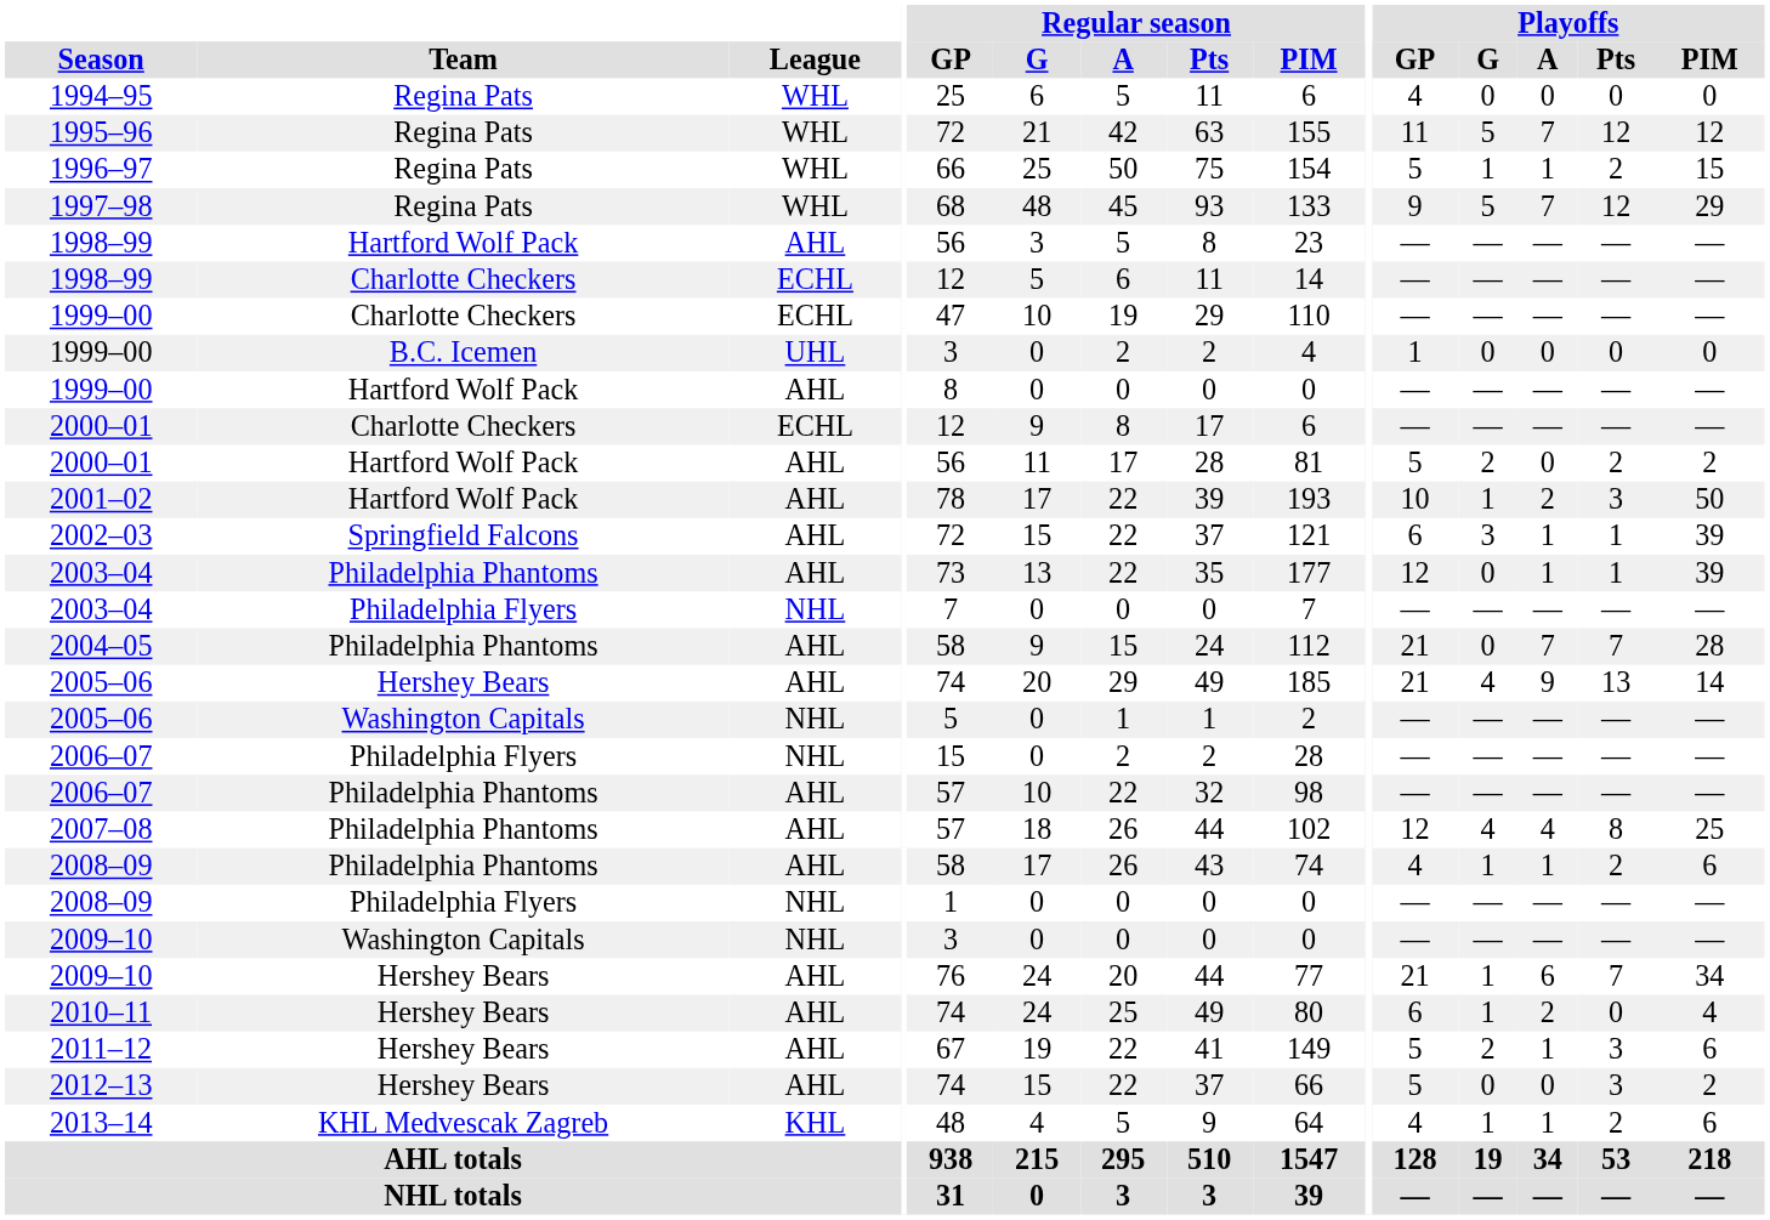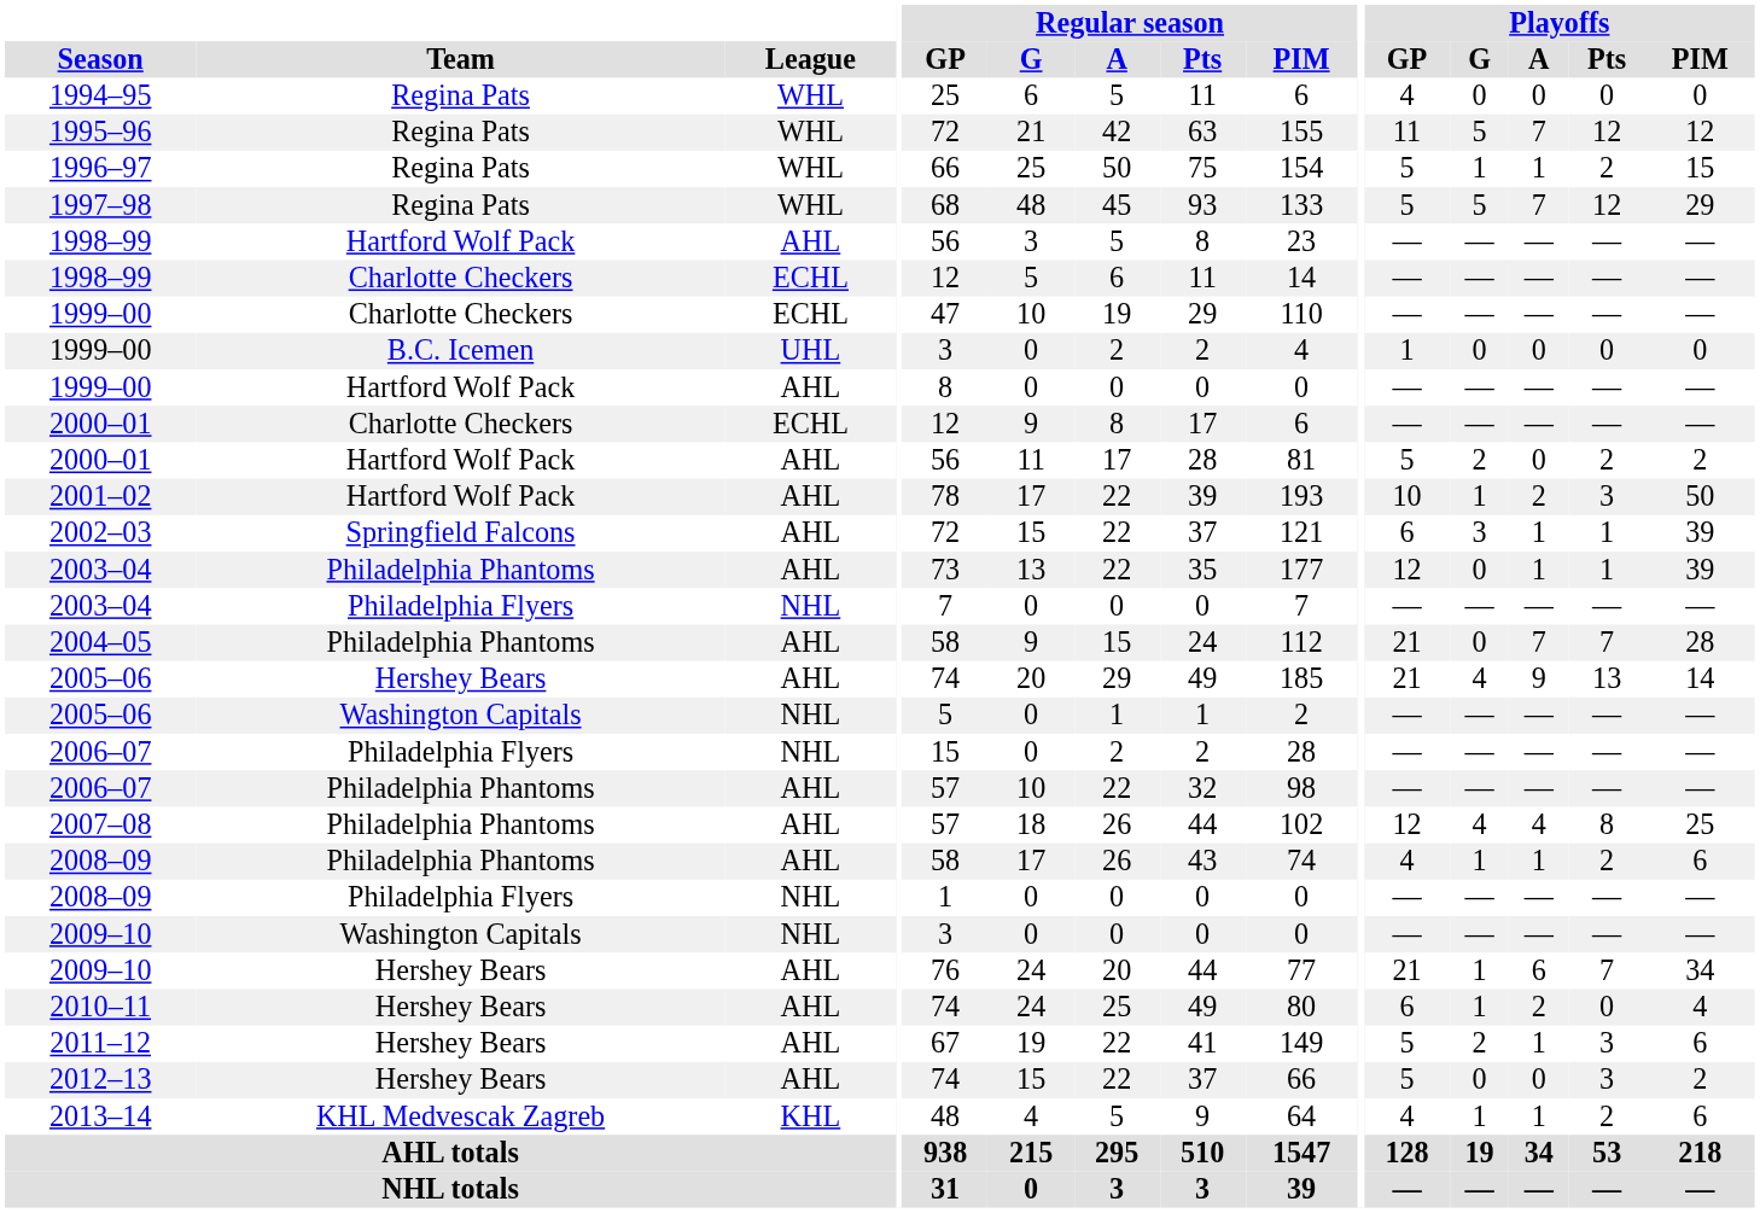1997–98 | Playoffs / GP: 9 -> 5
